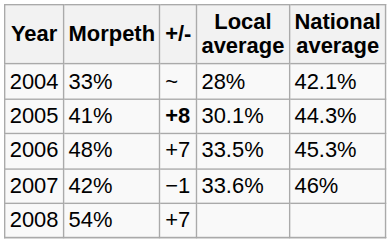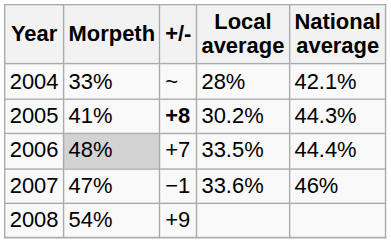2005 | Local average: 30.1% -> 30.2%
2006 | Morpeth: no background -> lightgrey background
2006 | National average: 45.3% -> 44.4%
2007 | Morpeth: 42% -> 47%
2008 | +/-: +7 -> +9
